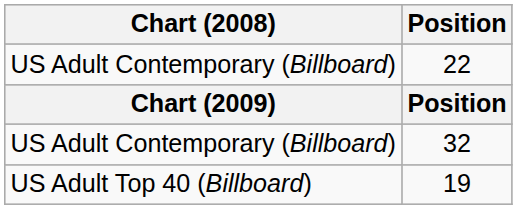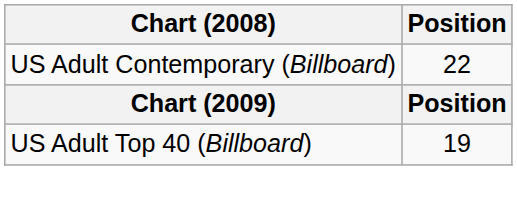- row: US Adult Contemporary (Billboard) | 32
